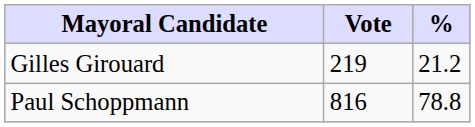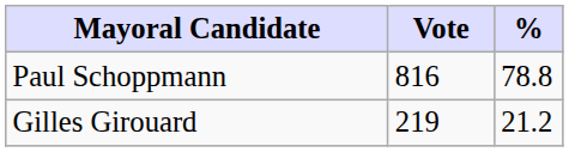rows swapped: Paul Schoppmann <-> Gilles Girouard
